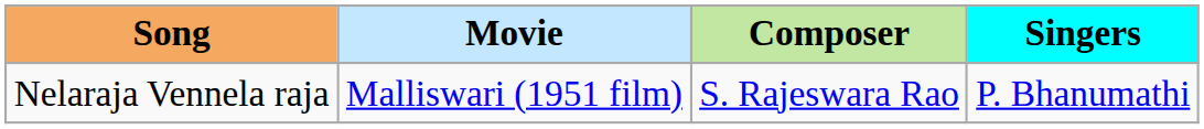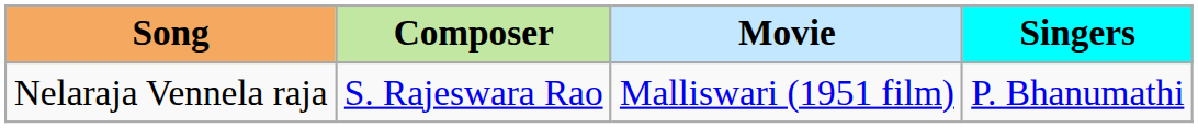columns swapped: Movie <-> Composer
